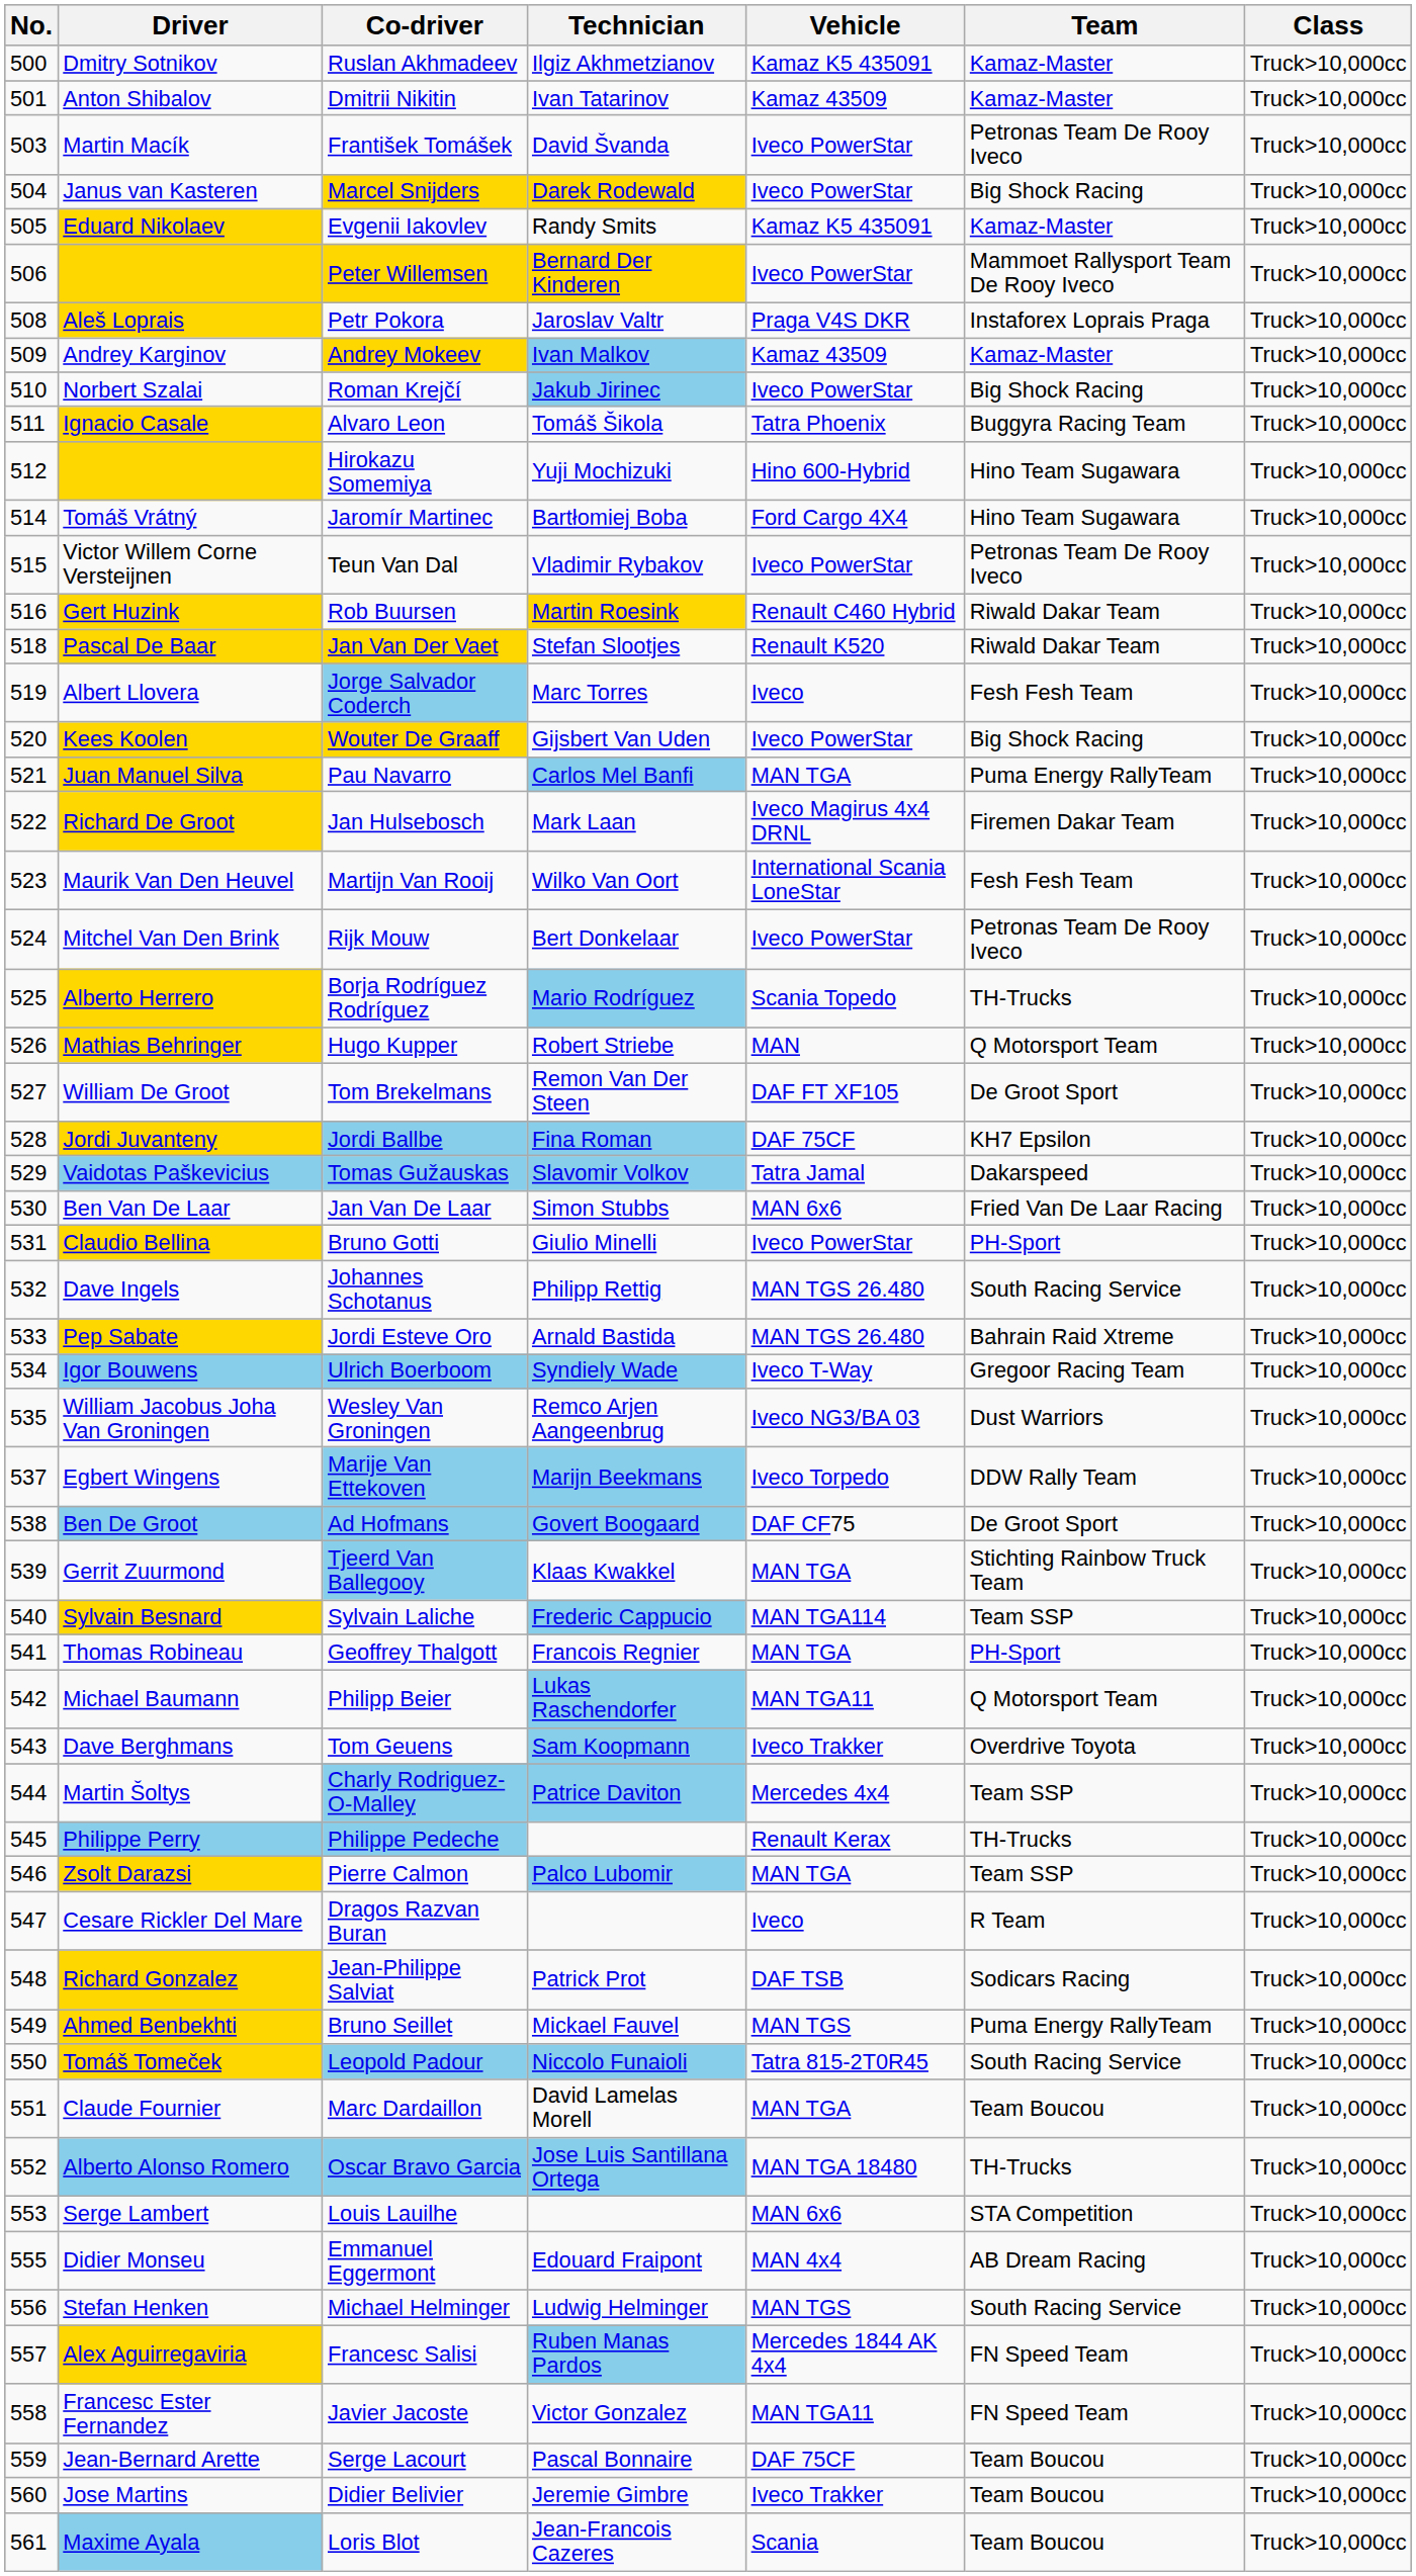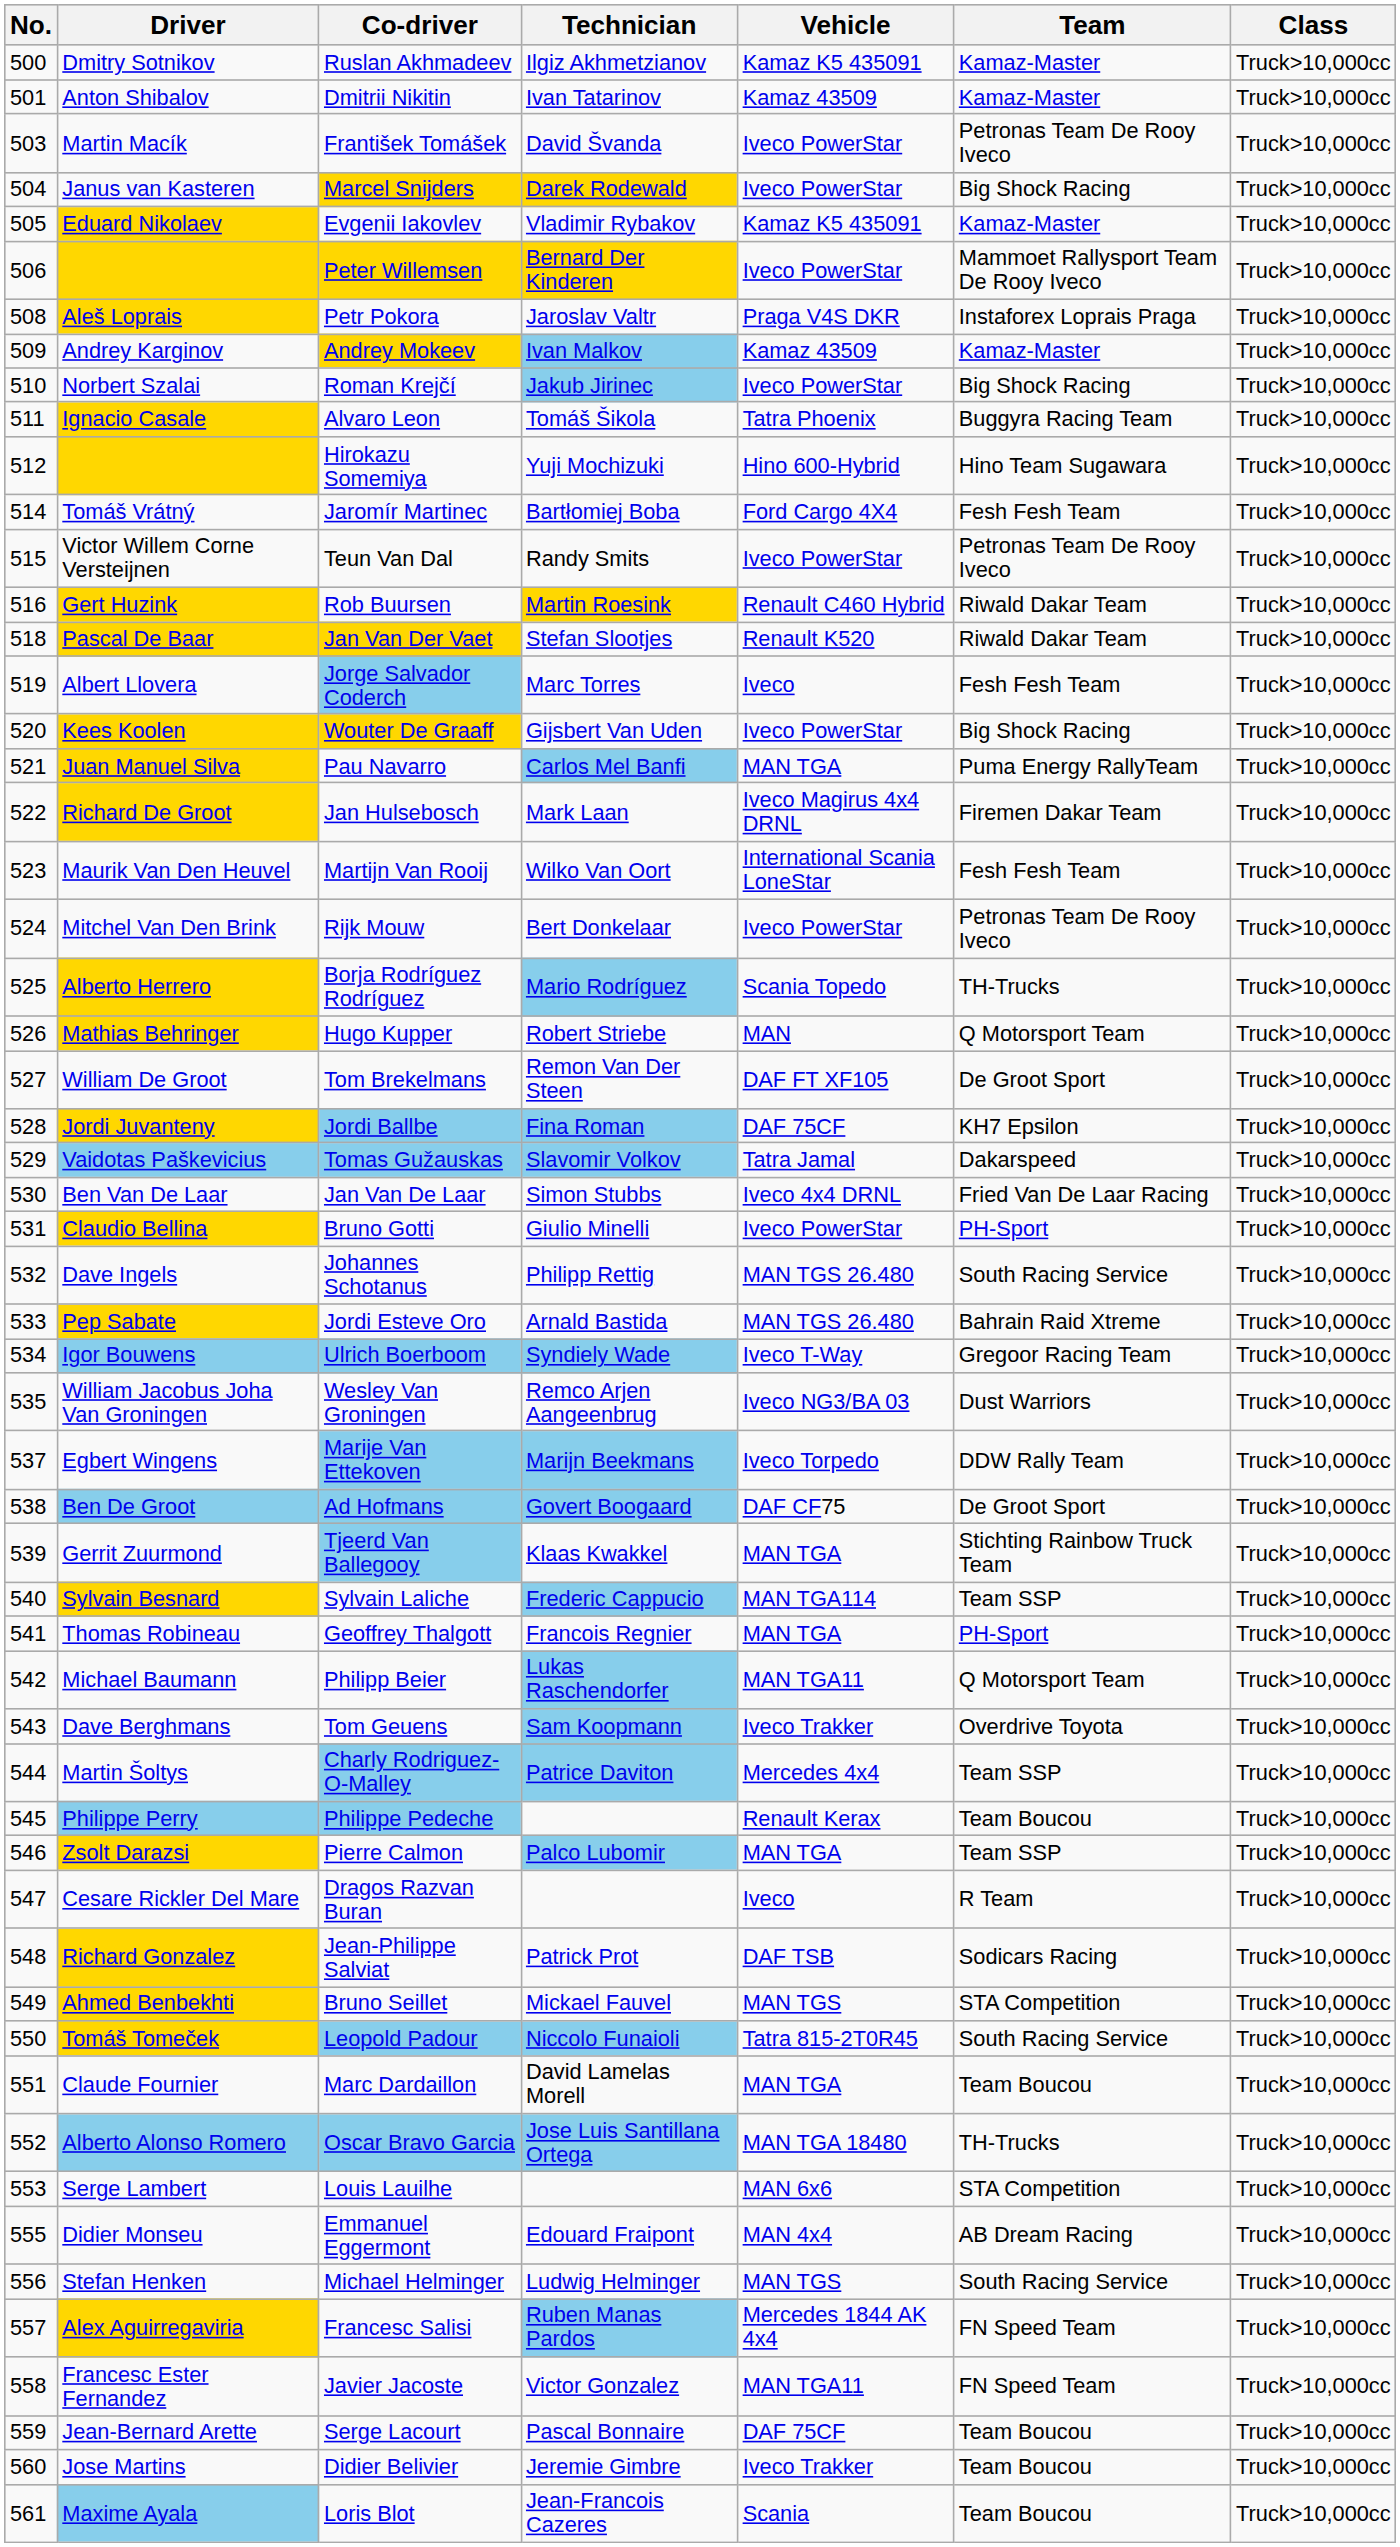Evgenii Iakovlev | Technician: Randy Smits -> Vladimir Rybakov
Jaromír Martinec | Team: Hino Team Sugawara -> Fesh Fesh Team
Teun Van Dal | Technician: Vladimir Rybakov -> Randy Smits
Jan Van De Laar | Vehicle: MAN 6x6 -> Iveco 4x4 DRNL
Philippe Pedeche | Team: TH-Trucks -> Team Boucou
Bruno Seillet | Team: Puma Energy RallyTeam -> STA Competition
